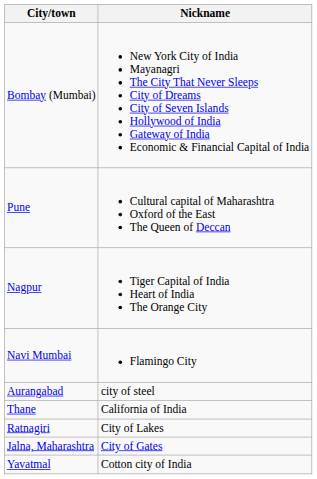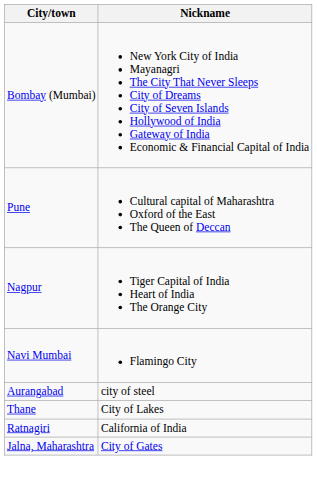Thane | Nickname: California of India -> City of Lakes
Ratnagiri | Nickname: City of Lakes -> California of India
- row: Yavatmal | Cotton city of India
